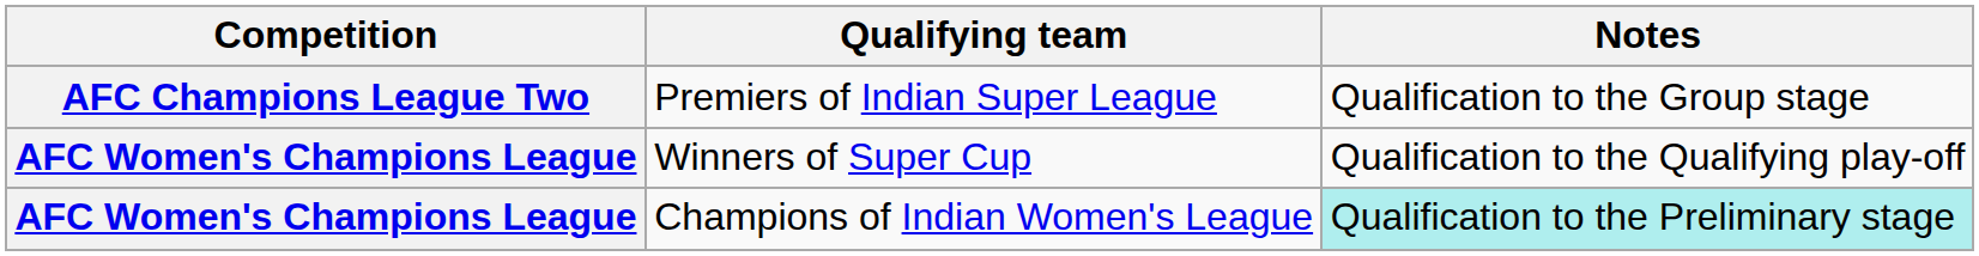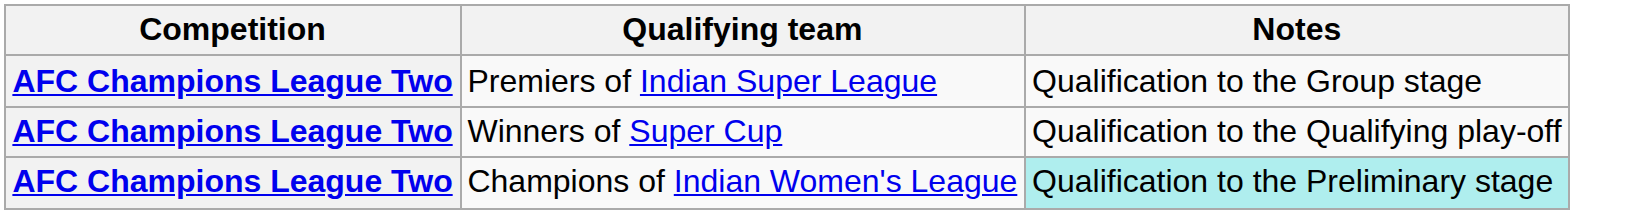Winners of Super Cup | Competition: AFC Women's Champions League -> AFC Champions League Two
Champions of Indian Women's League | Competition: AFC Women's Champions League -> AFC Champions League Two
